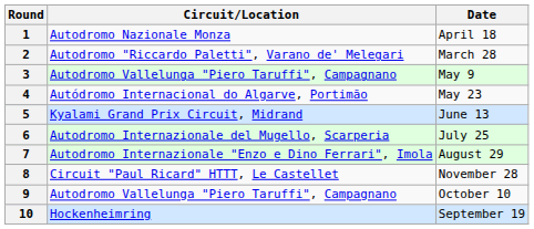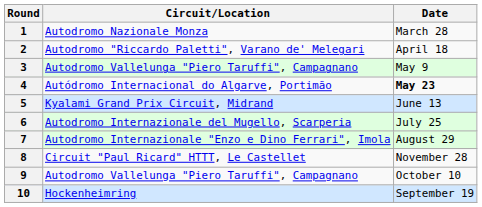1 | Date: April 18 -> March 28
2 | Date: March 28 -> April 18
4 | Date: normal -> bold
